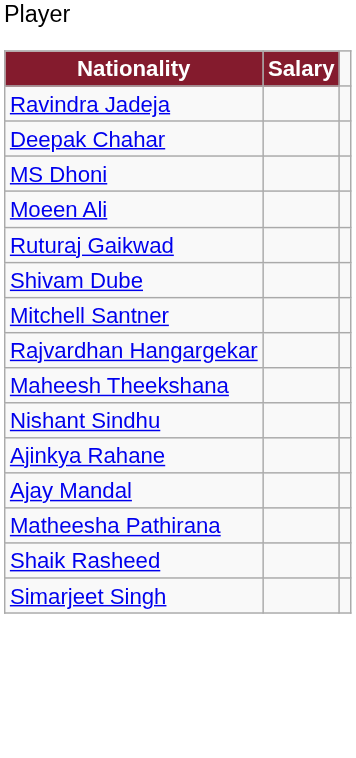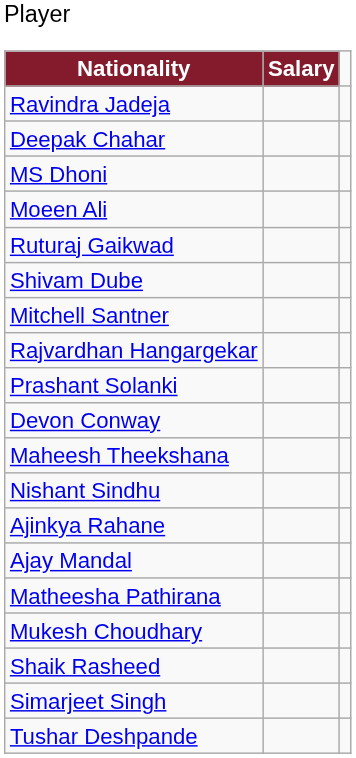+ row: Prashant Solanki
+ row: Devon Conway
+ row: Mukesh Choudhary
+ row: Tushar Deshpande
